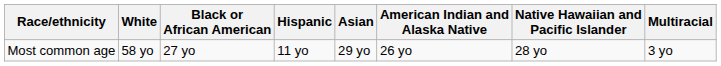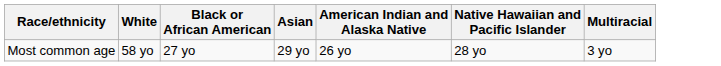- column: Hispanic | 11 yo
